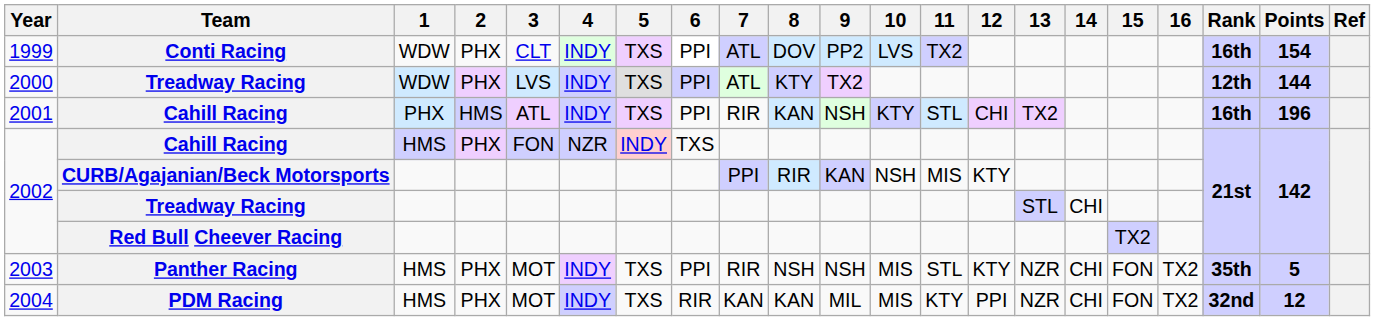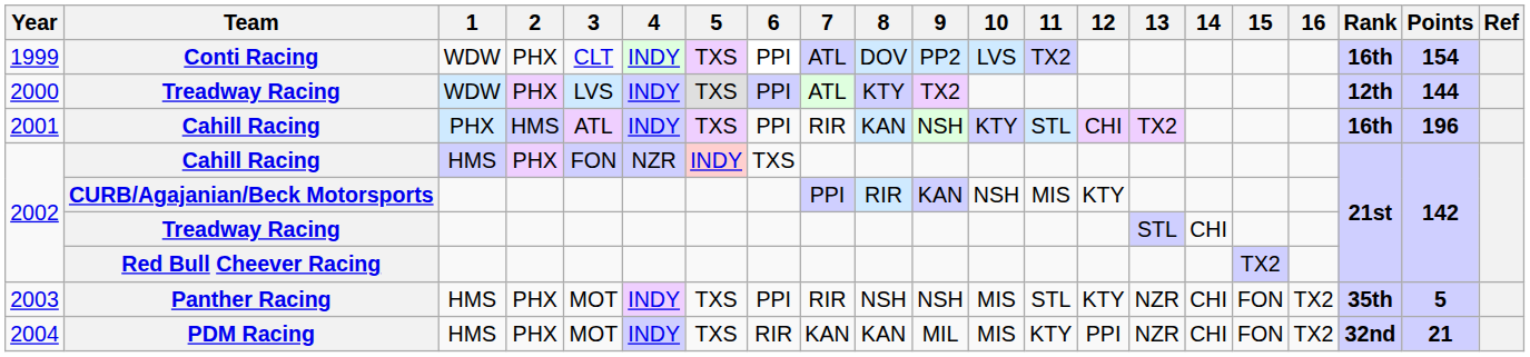PDM Racing | Points: 12 -> 21
